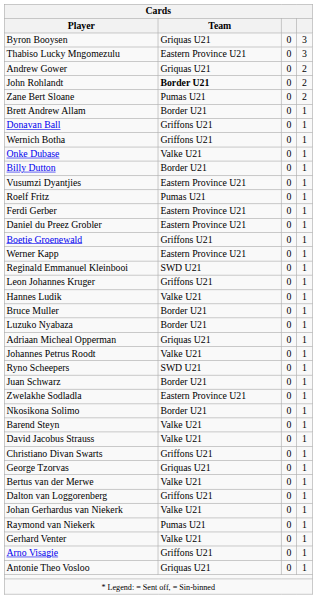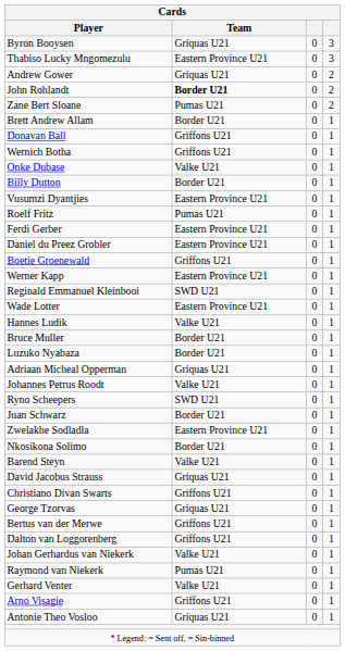- row: Leon Johannes Kruger | Griffons U21 | 0 | 1
+ row: Wade Lotter | Eastern Province U21 | 0 | 1
David Jacobus Strauss | Team: Valke U21 -> Griquas U21
Bertus van der Merwe | Team: Valke U21 -> Griffons U21
